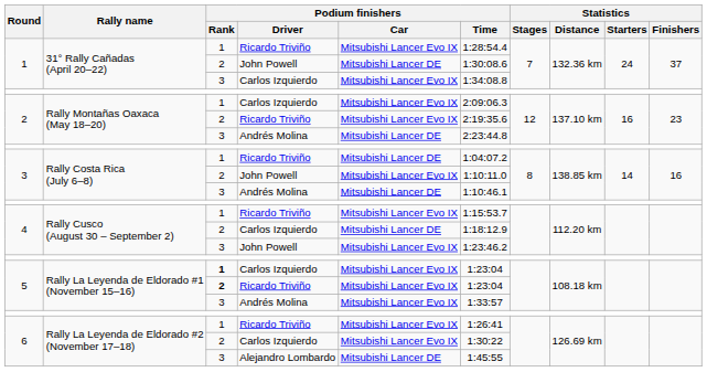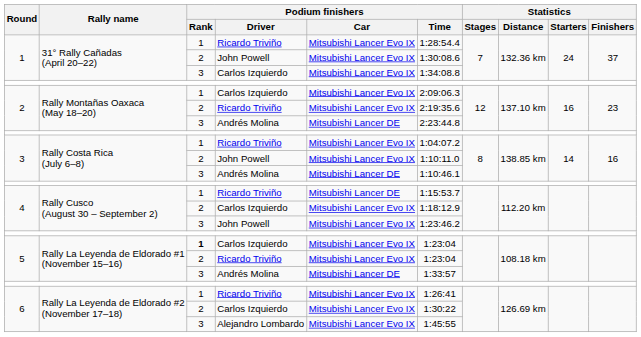1 / John Powell | Podium finishers / Car: Mitsubishi Lancer DE -> Mitsubishi Lancer Evo IX
3 / Ricardo Triviño | Podium finishers / Car: Mitsubishi Lancer DE -> Mitsubishi Lancer Evo IX
4 / Ricardo Triviño | Podium finishers / Car: Mitsubishi Lancer Evo IX -> Mitsubishi Lancer DE
4 / Carlos Izquierdo | Podium finishers / Car: Mitsubishi Lancer DE -> Mitsubishi Lancer Evo IX
5 / Ricardo Triviño | Podium finishers / Rank: bold -> normal
5 / Andrés Molina | Podium finishers / Car: Mitsubishi Lancer Evo IX -> Mitsubishi Lancer DE
6 / Alejandro Lombardo | Podium finishers / Car: Mitsubishi Lancer DE -> Mitsubishi Lancer Evo IX
